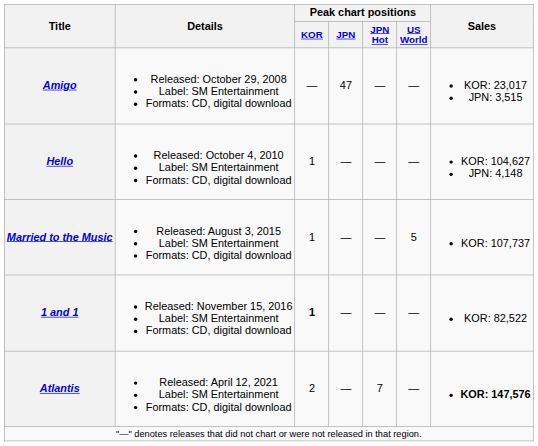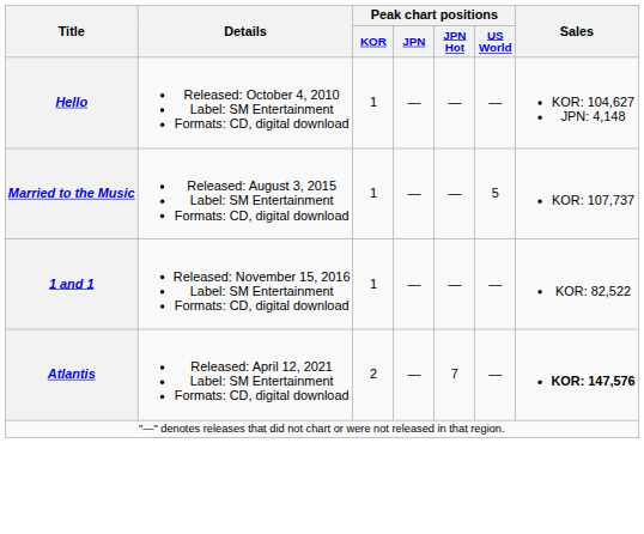- row: Amigo | Released: October 29, 2008 Label: SM Entertainment Formats: CD, digital download | — | 47 | — | — | KOR: 23,017 JPN: 3,515
1 and 1 | Peak chart positions / KOR: bold -> normal
